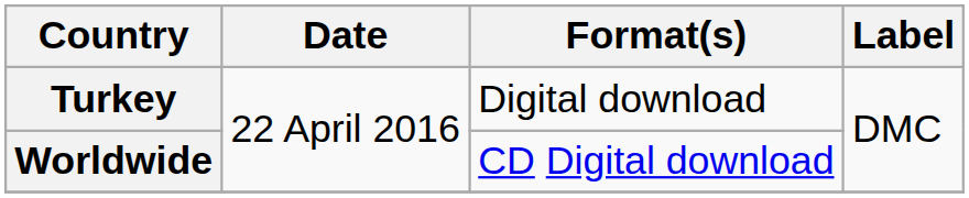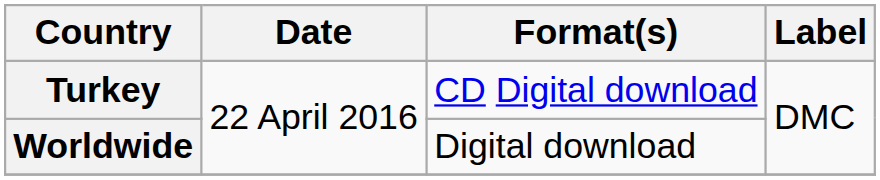Turkey | Format(s): Digital download -> CD Digital download
Worldwide | Format(s): CD Digital download -> Digital download
